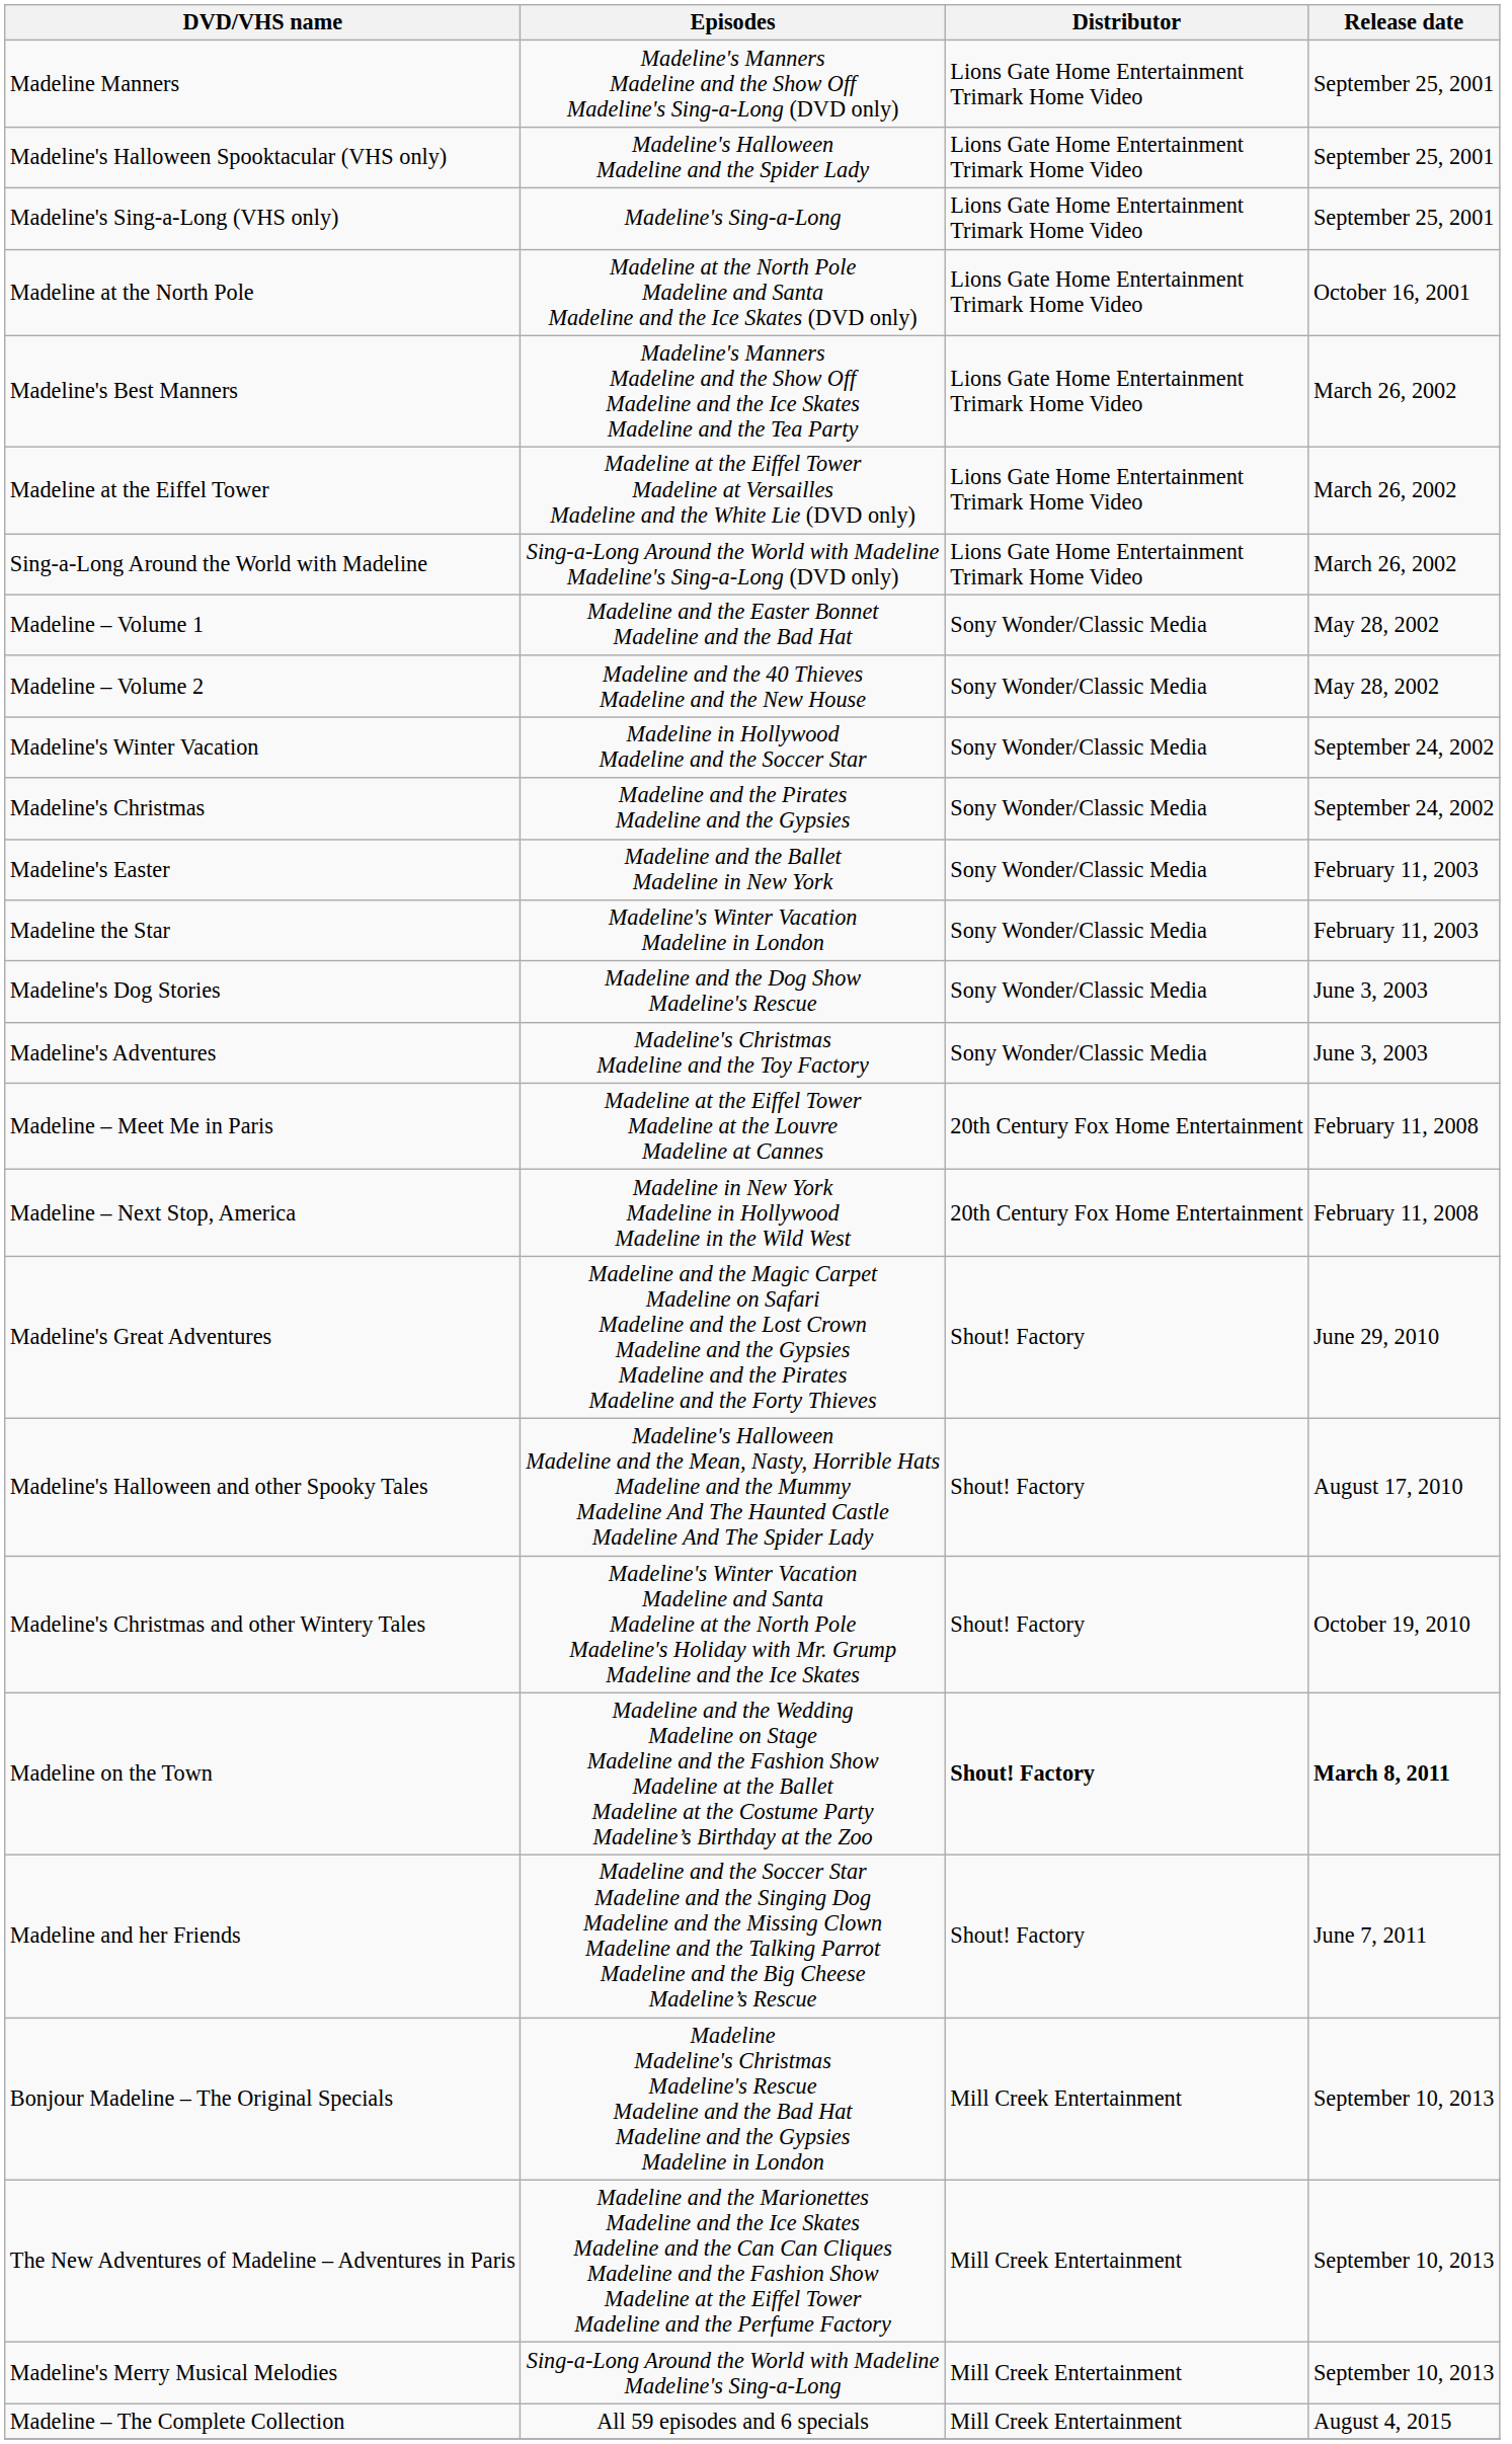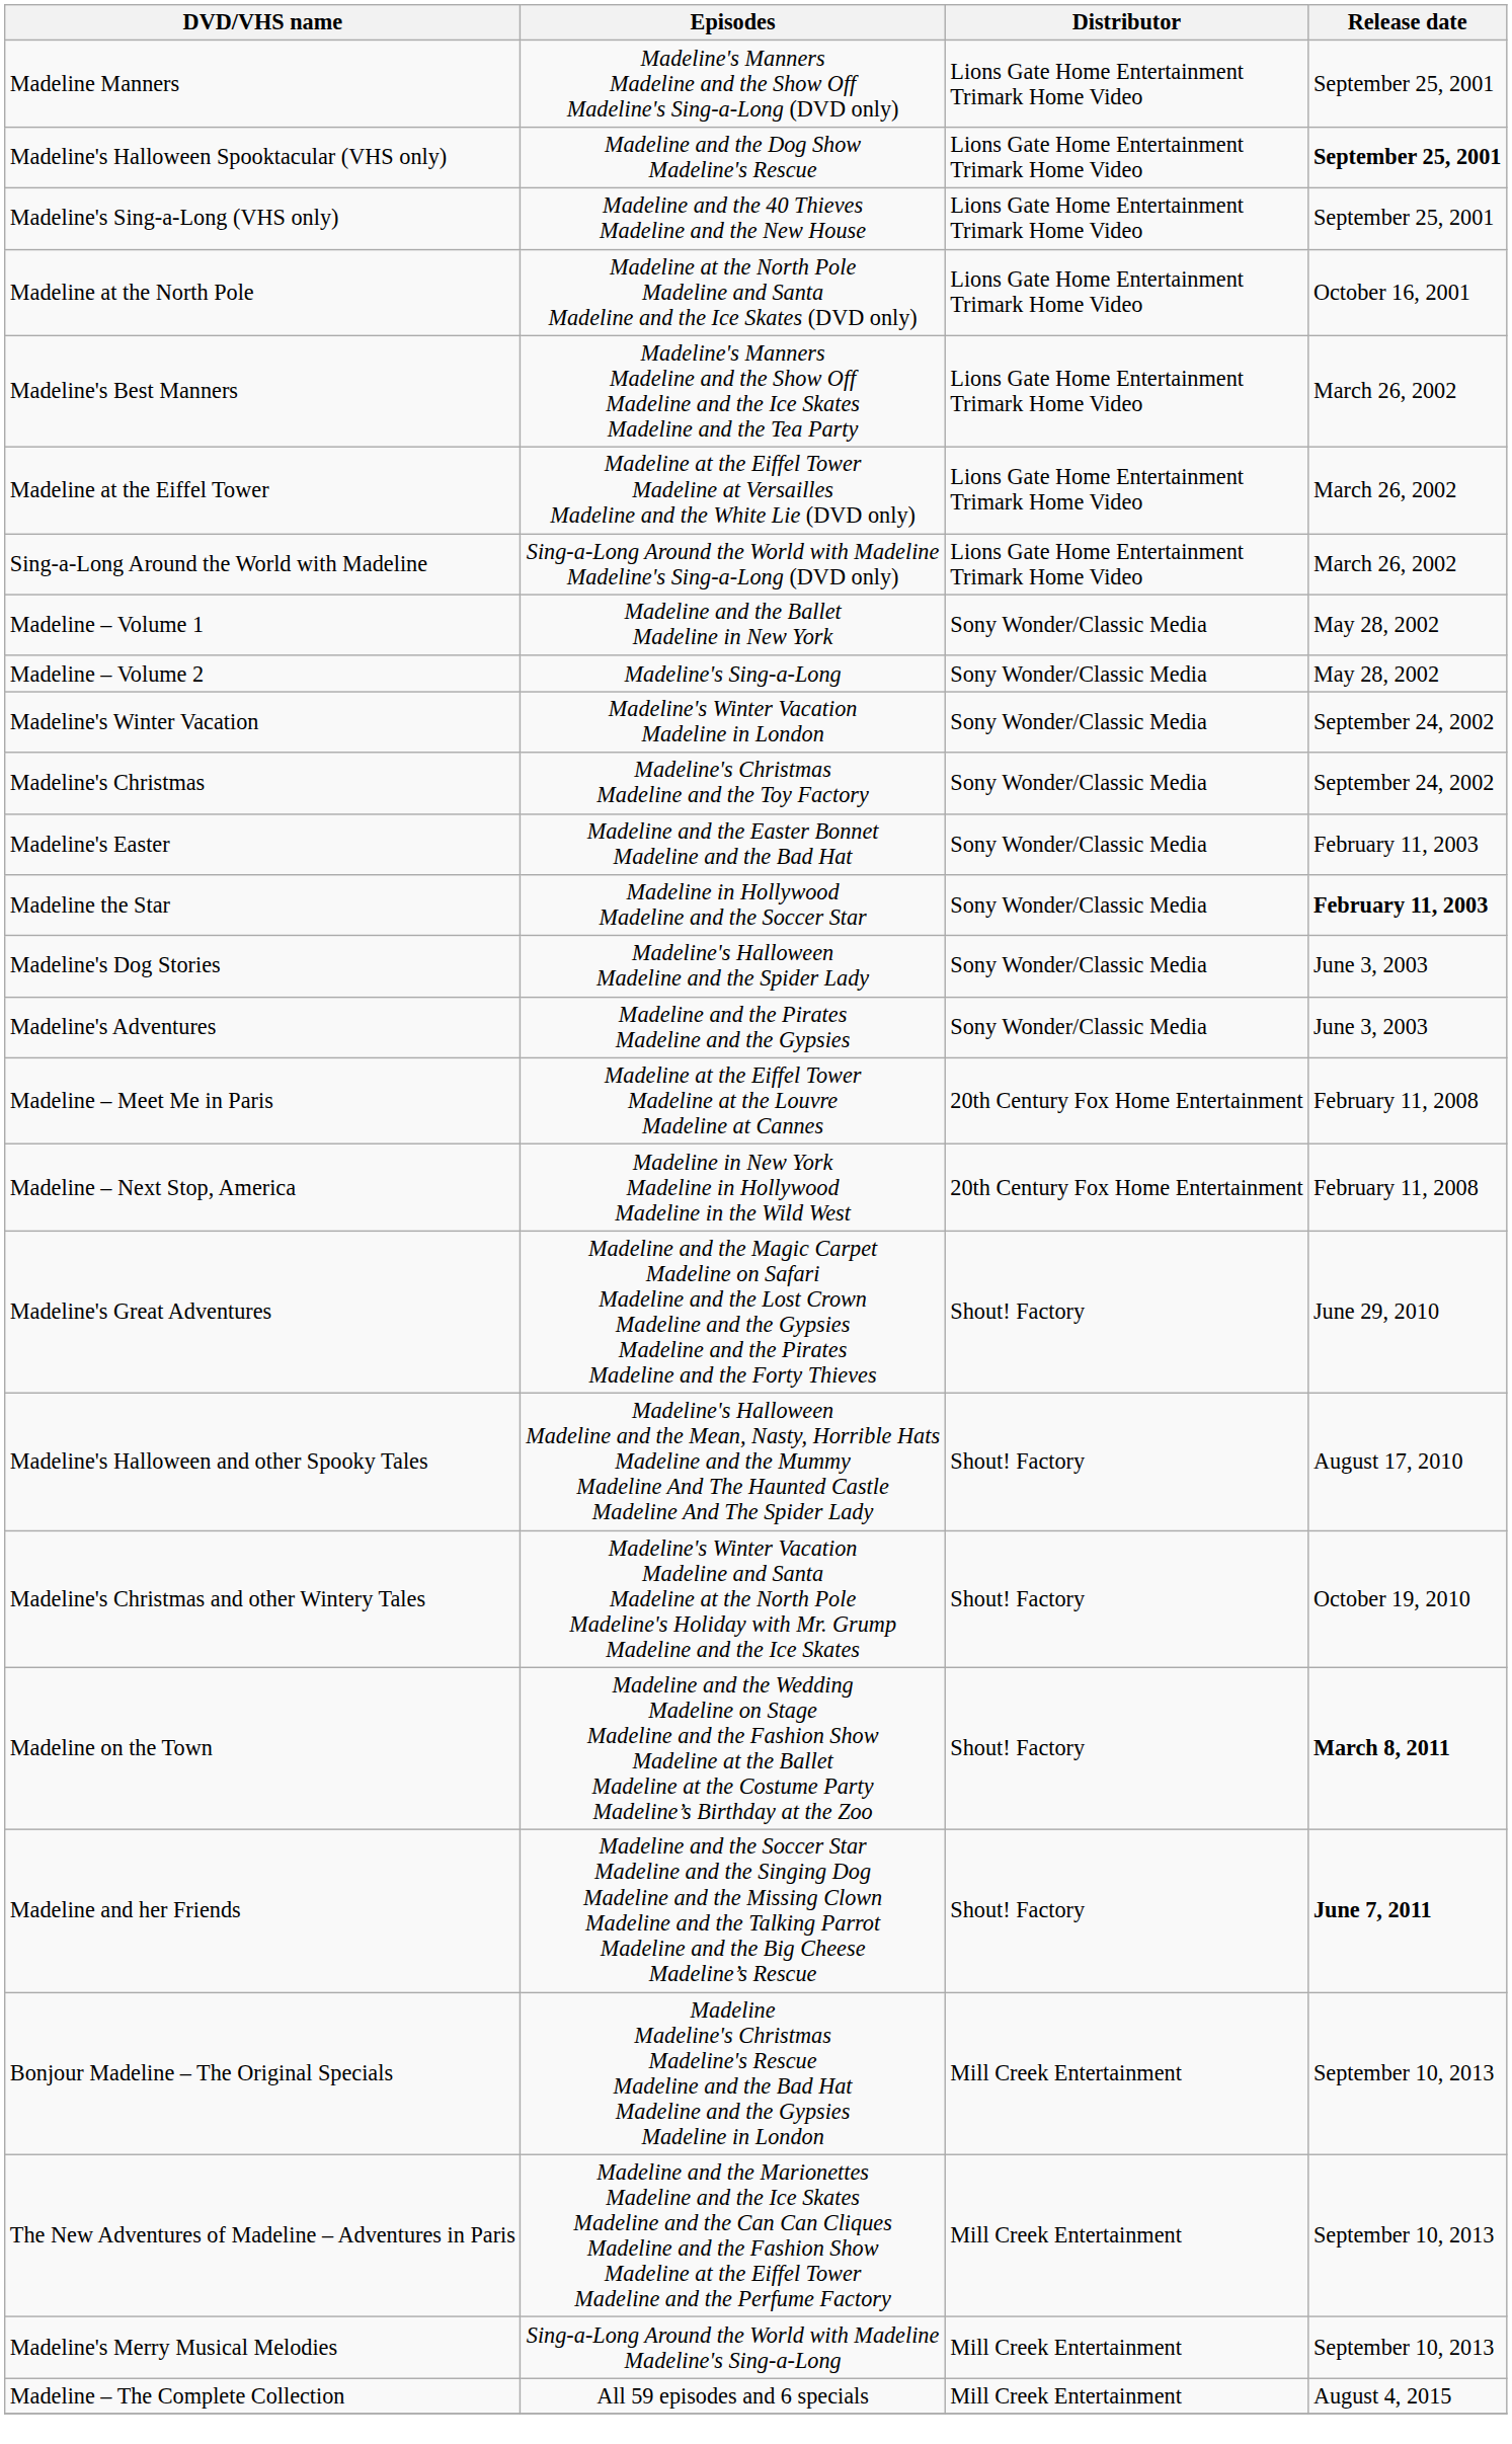Madeline's Halloween Spooktacular (VHS only) | Episodes: Madeline's Halloween Madeline and the Spider Lady -> Madeline and the Dog Show Madeline's Rescue
Madeline's Halloween Spooktacular (VHS only) | Release date: normal -> bold
Madeline's Sing-a-Long (VHS only) | Episodes: Madeline's Sing-a-Long -> Madeline and the 40 Thieves Madeline and the New House
Madeline – Volume 1 | Episodes: Madeline and the Easter Bonnet Madeline and the Bad Hat -> Madeline and the Ballet Madeline in New York
Madeline – Volume 2 | Episodes: Madeline and the 40 Thieves Madeline and the New House -> Madeline's Sing-a-Long
Madeline's Winter Vacation | Episodes: Madeline in Hollywood Madeline and the Soccer Star -> Madeline's Winter Vacation Madeline in London
Madeline's Christmas | Episodes: Madeline and the Pirates Madeline and the Gypsies -> Madeline's Christmas Madeline and the Toy Factory
Madeline's Easter | Episodes: Madeline and the Ballet Madeline in New York -> Madeline and the Easter Bonnet Madeline and the Bad Hat
Madeline the Star | Episodes: Madeline's Winter Vacation Madeline in London -> Madeline in Hollywood Madeline and the Soccer Star
Madeline the Star | Release date: normal -> bold
Madeline's Dog Stories | Episodes: Madeline and the Dog Show Madeline's Rescue -> Madeline's Halloween Madeline and the Spider Lady
Madeline's Adventures | Episodes: Madeline's Christmas Madeline and the Toy Factory -> Madeline and the Pirates Madeline and the Gypsies
Madeline on the Town | Distributor: bold -> normal
Madeline and her Friends | Release date: normal -> bold
